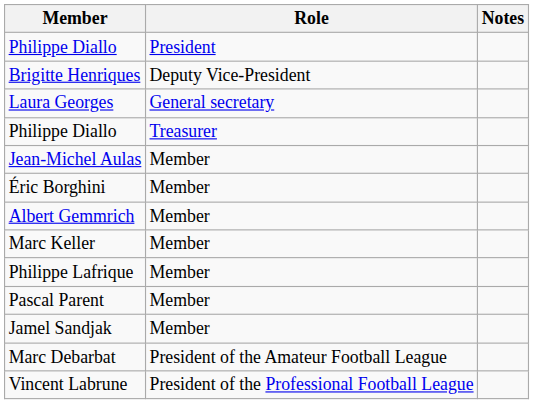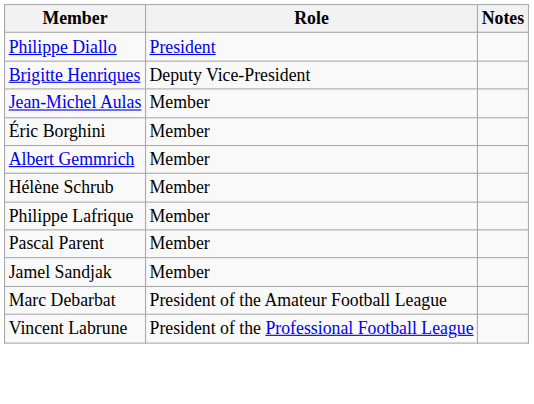- row: Laura Georges | General secretary
- row: Philippe Diallo | Treasurer
+ row: Hélène Schrub | Member
- row: Marc Keller | Member
